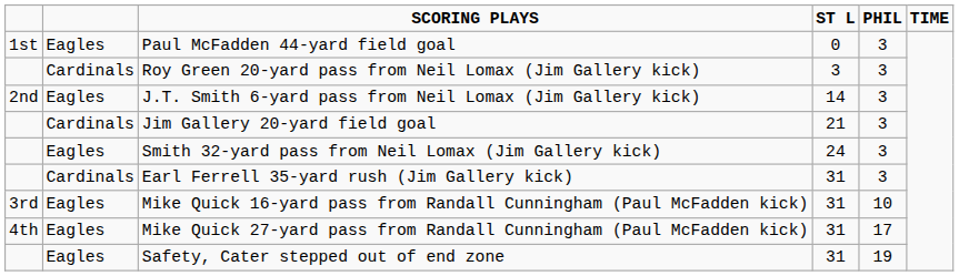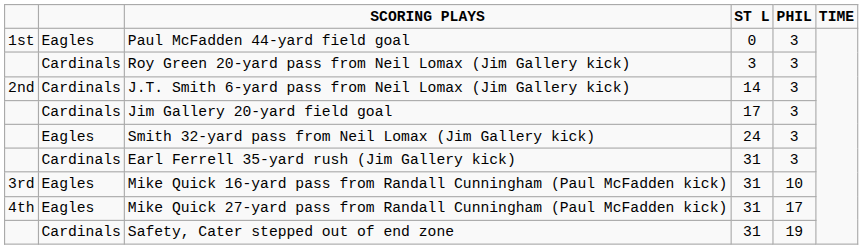J.T. Smith 6-yard pass from Neil Lomax (Jim Gallery kick) | column 2: Eagles -> Cardinals
Jim Gallery 20-yard field goal | ST L: 21 -> 17
Safety, Cater stepped out of end zone | column 2: Eagles -> Cardinals
